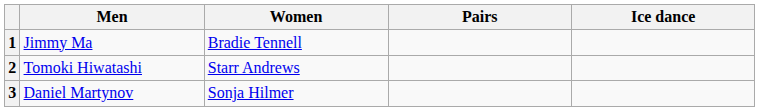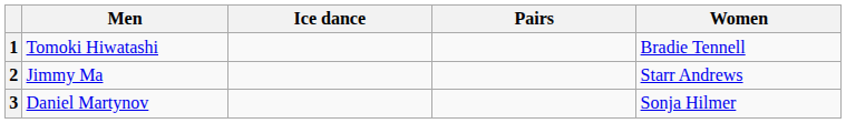columns swapped: Women <-> Ice dance
1 | Men: Jimmy Ma -> Tomoki Hiwatashi
2 | Men: Tomoki Hiwatashi -> Jimmy Ma
